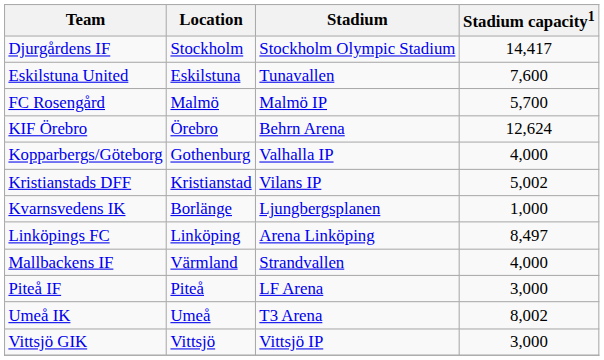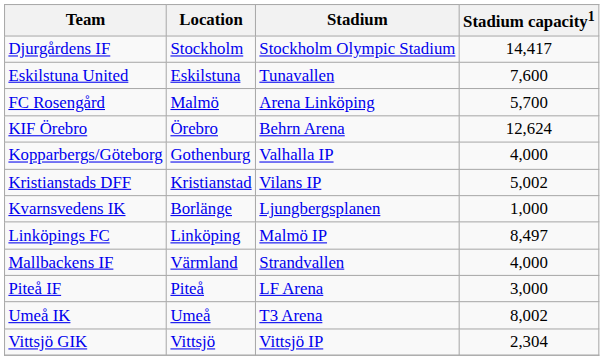FC Rosengård | Stadium: Malmö IP -> Arena Linköping
Linköpings FC | Stadium: Arena Linköping -> Malmö IP
Vittsjö GIK | Stadium capacity1: 3,000 -> 2,304
